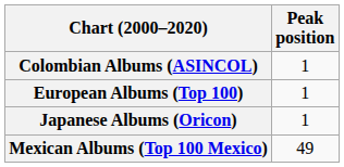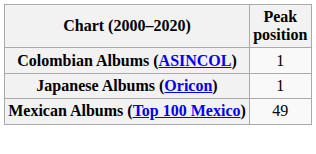- row: European Albums (Top 100) | 1
